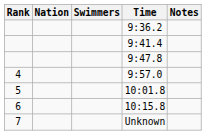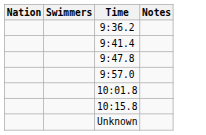- column: Rank | 4 | 5 | 6 | 7
